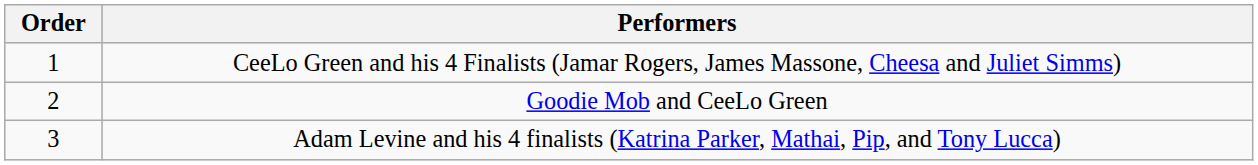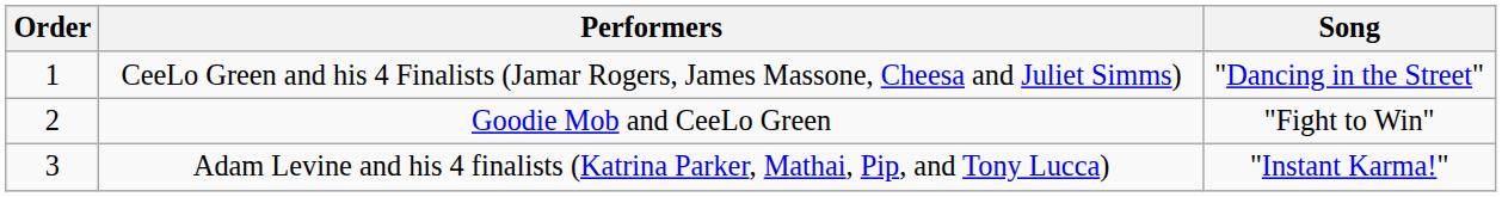+ column: Song | "Dancing in the Street" | "Fight to Win" | "Instant Karma!"
